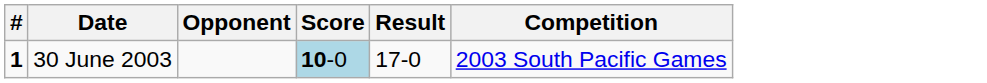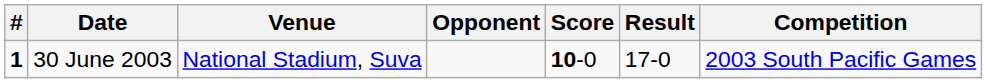+ column: Venue | National Stadium, Suva
30 June 2003 | Score: lightblue background -> no background
